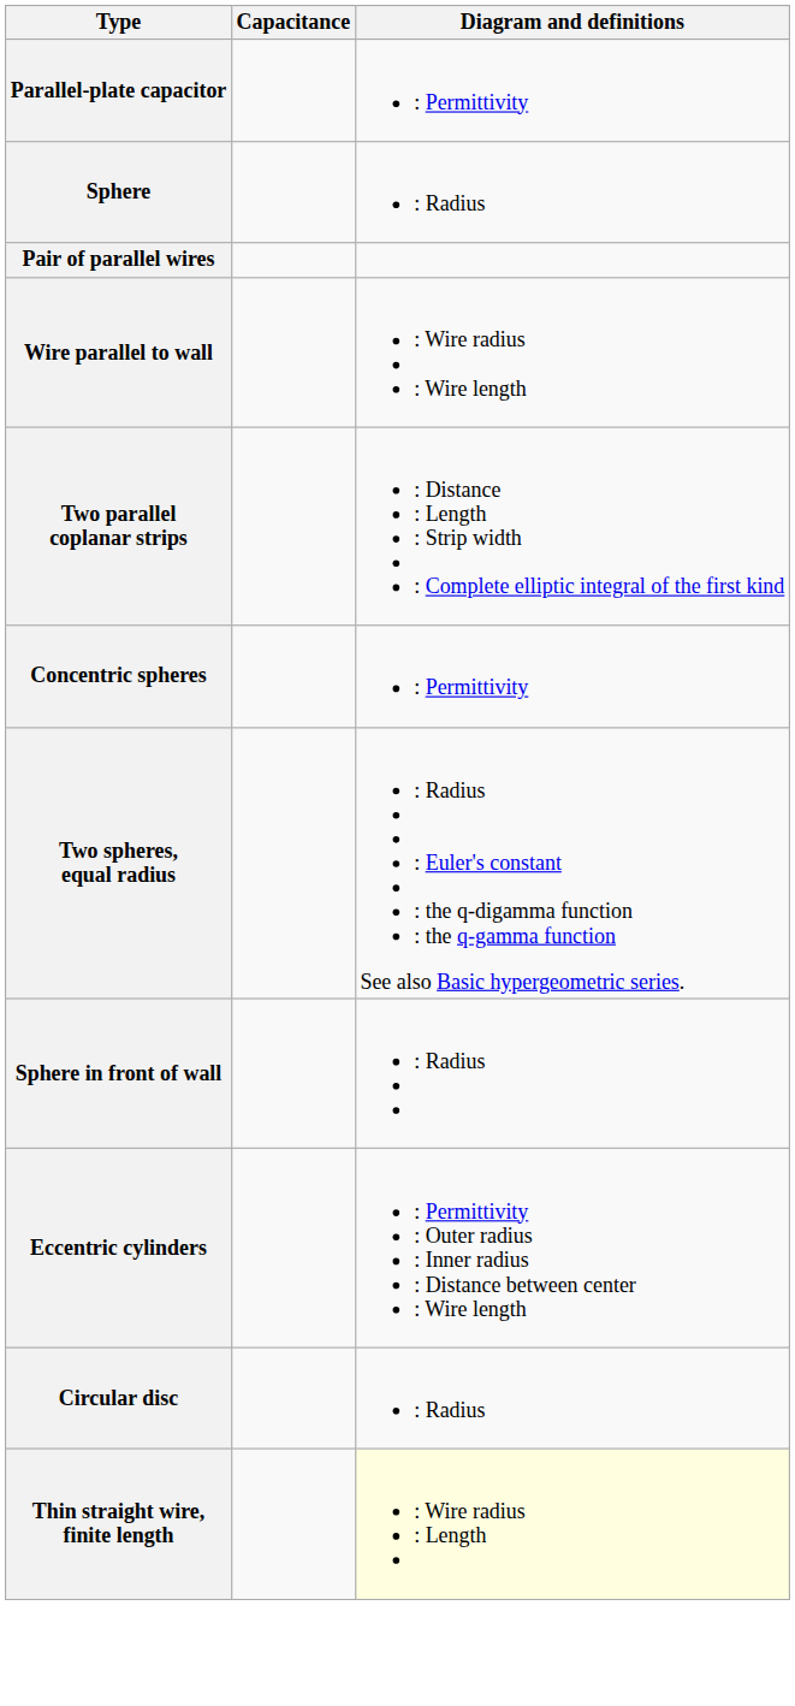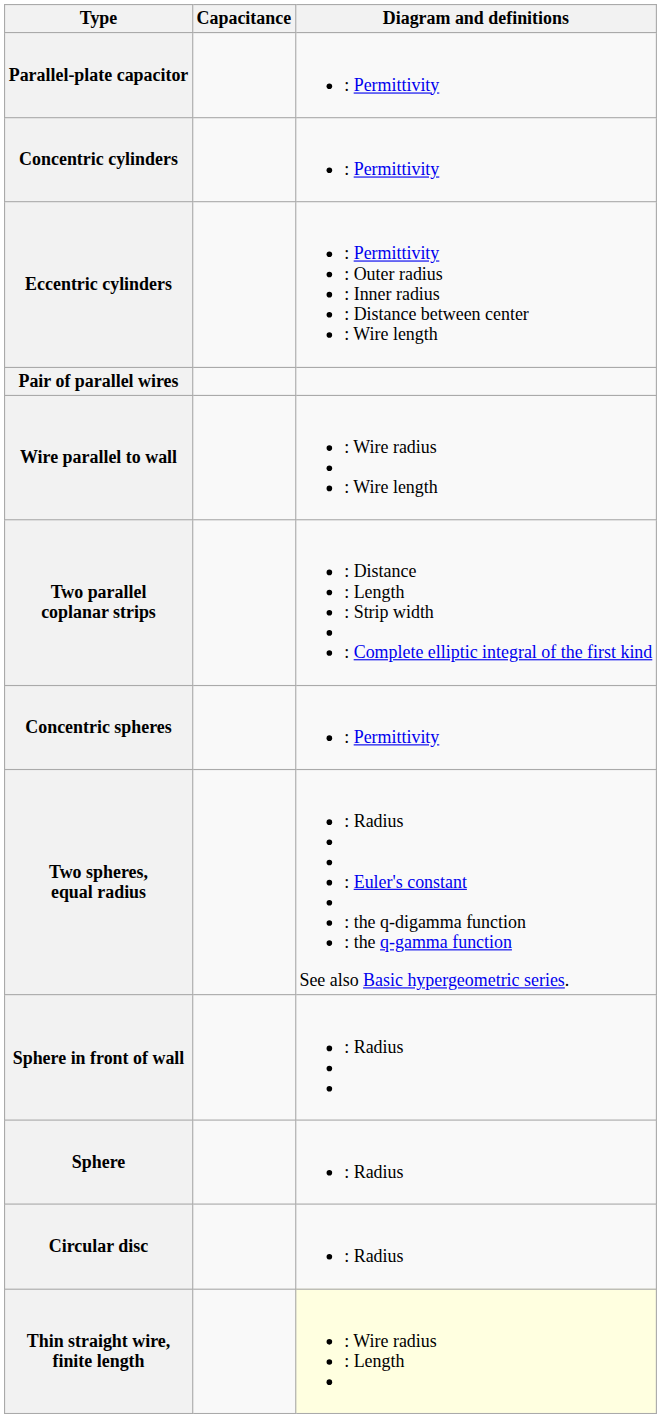+ row: Concentric cylinders | : Permittivity
rows swapped: Eccentric cylinders <-> Sphere
